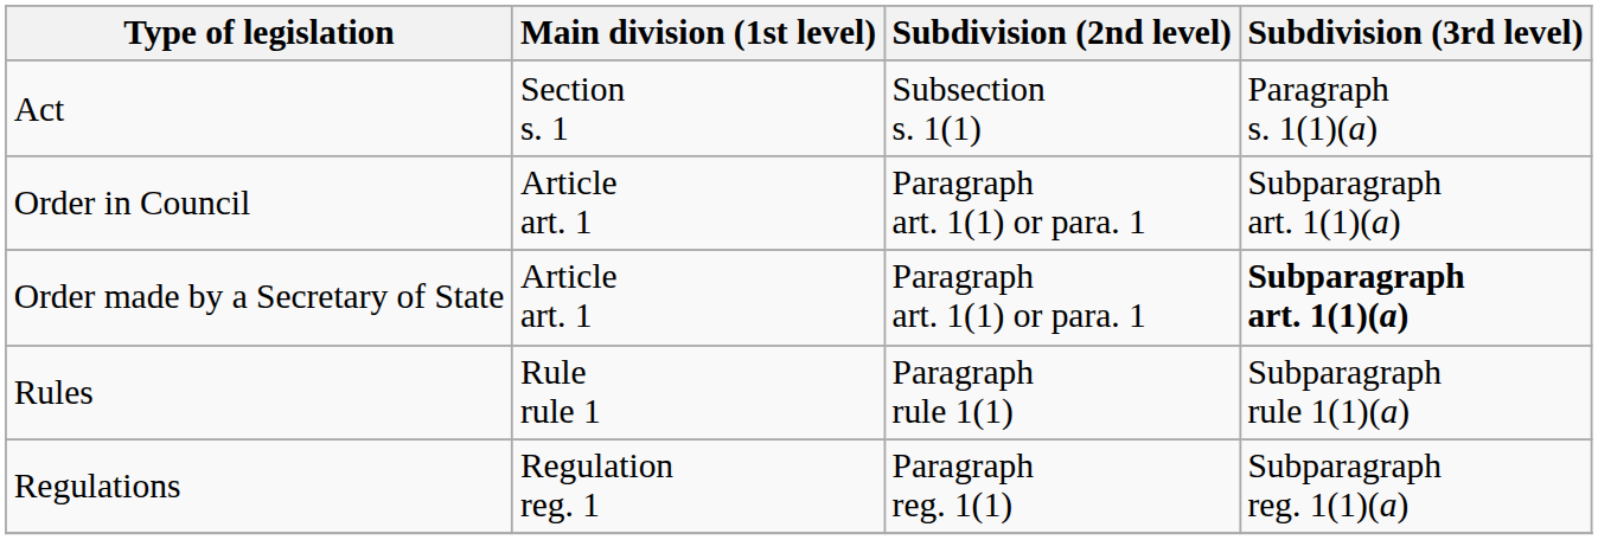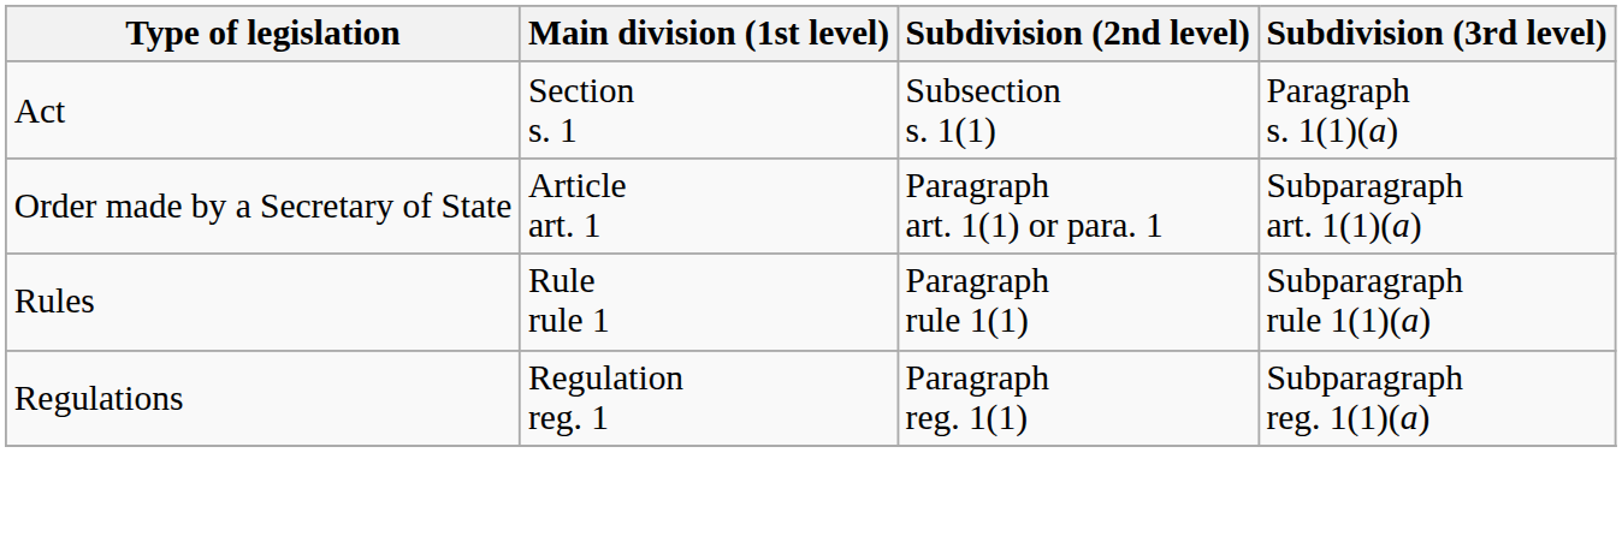- row: Order in Council | Article art. 1 | Paragraph art. 1(1) or para. 1 | Subparagraph art. 1(1)(a)
Order made by a Secretary of State | Subdivision (3rd level): bold -> normal
